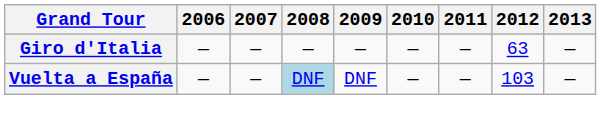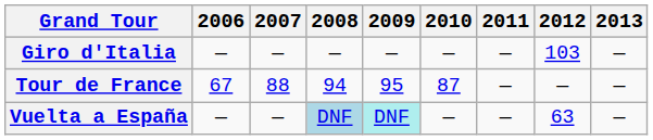Giro d'Italia | 2012: 63 -> 103
+ row: Tour de France | 67 | 88 | 94 | 95 | 87 | — | — | —
Vuelta a España | 2009: no background -> paleturquoise background
Vuelta a España | 2012: 103 -> 63
